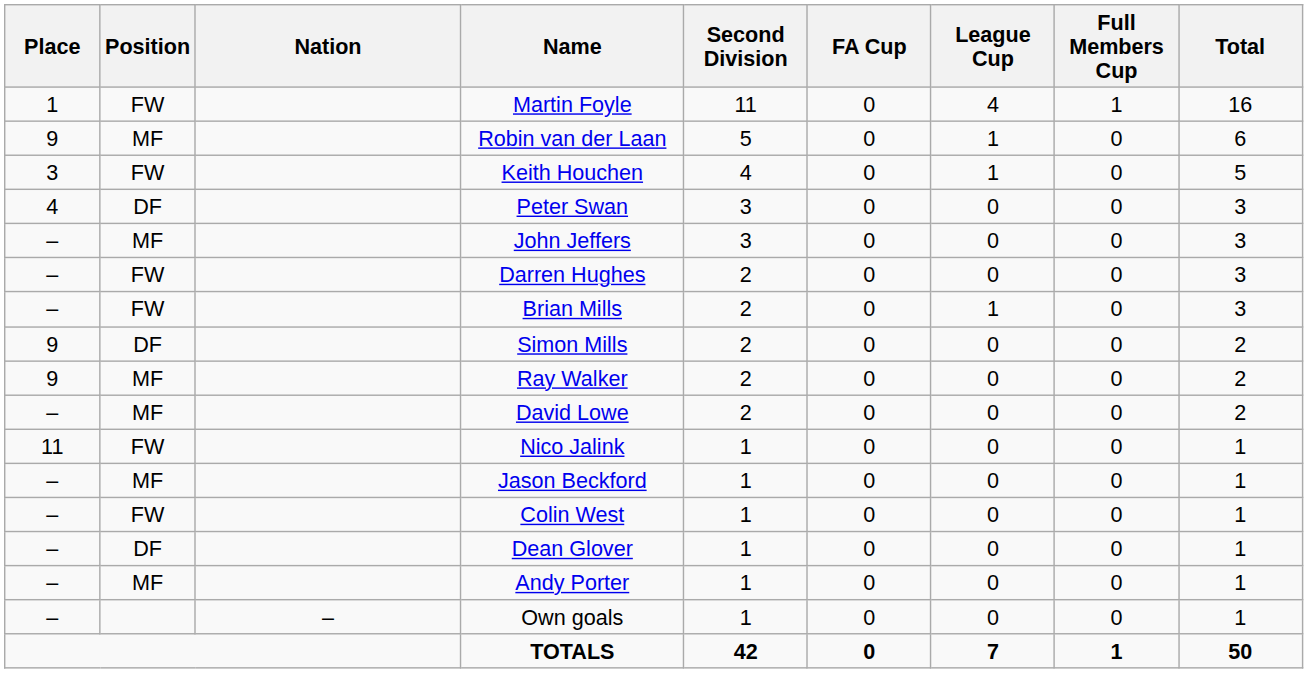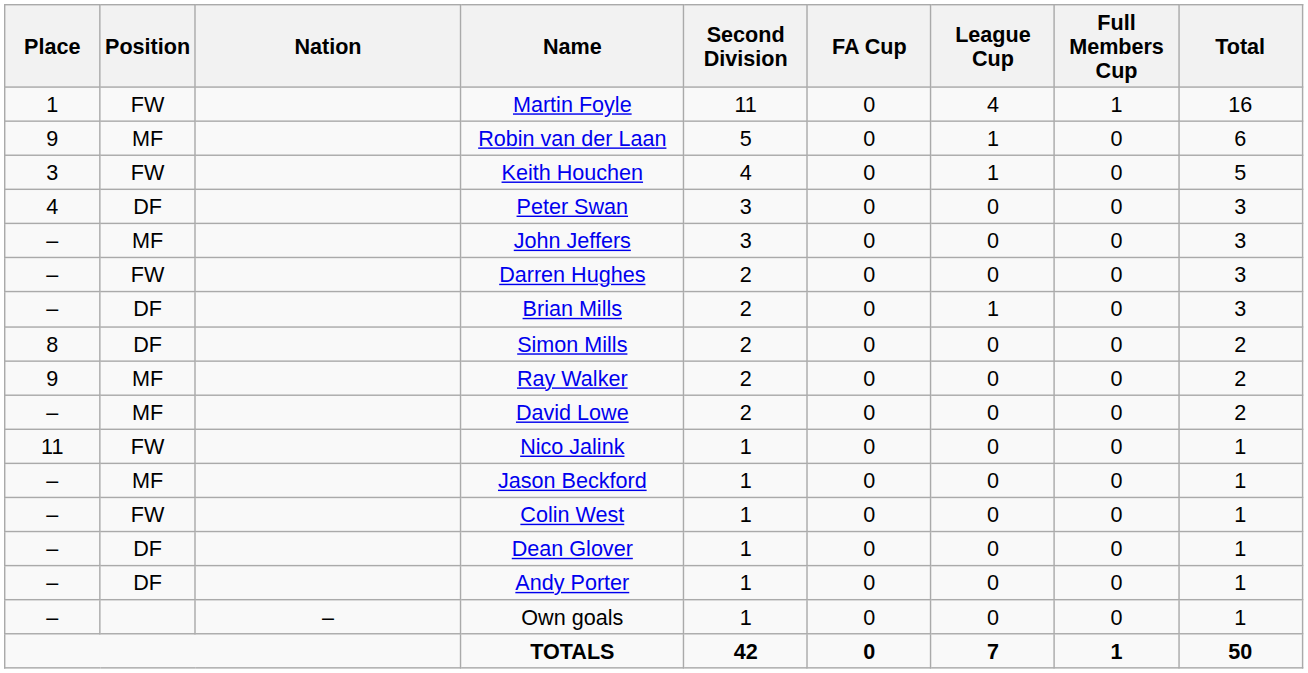Brian Mills | Position: FW -> DF
Simon Mills | Place: 9 -> 8
Andy Porter | Position: MF -> DF
